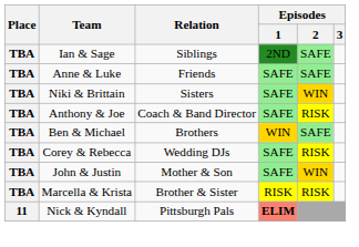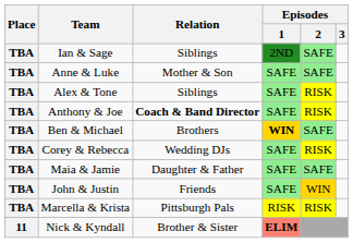Anne & Luke | Relation: Friends -> Mother & Son
+ row: TBA | Alex & Tone | Siblings | SAFE | RISK
- row: TBA | Niki & Brittain | Sisters | SAFE | WIN
Anthony & Joe | Relation: normal -> bold
Ben & Michael | Episodes / 1: normal -> bold
+ row: TBA | Maia & Jamie | Daughter & Father | SAFE | SAFE
John & Justin | Relation: Mother & Son -> Friends
Marcella & Krista | Relation: Brother & Sister -> Pittsburgh Pals
Nick & Kyndall | Relation: Pittsburgh Pals -> Brother & Sister
